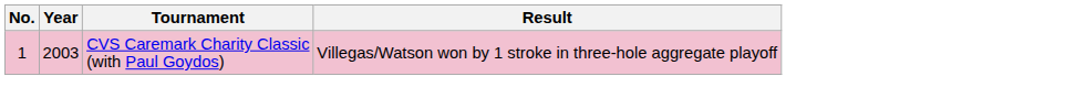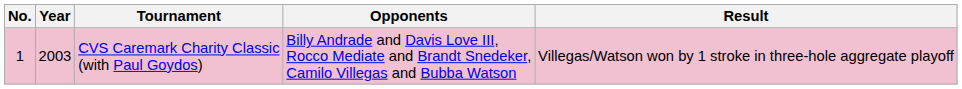+ column: Opponents | Billy Andrade and Davis Love III, Rocco Mediate and Brandt Snedeker, Camilo Villegas and Bubba Watson
